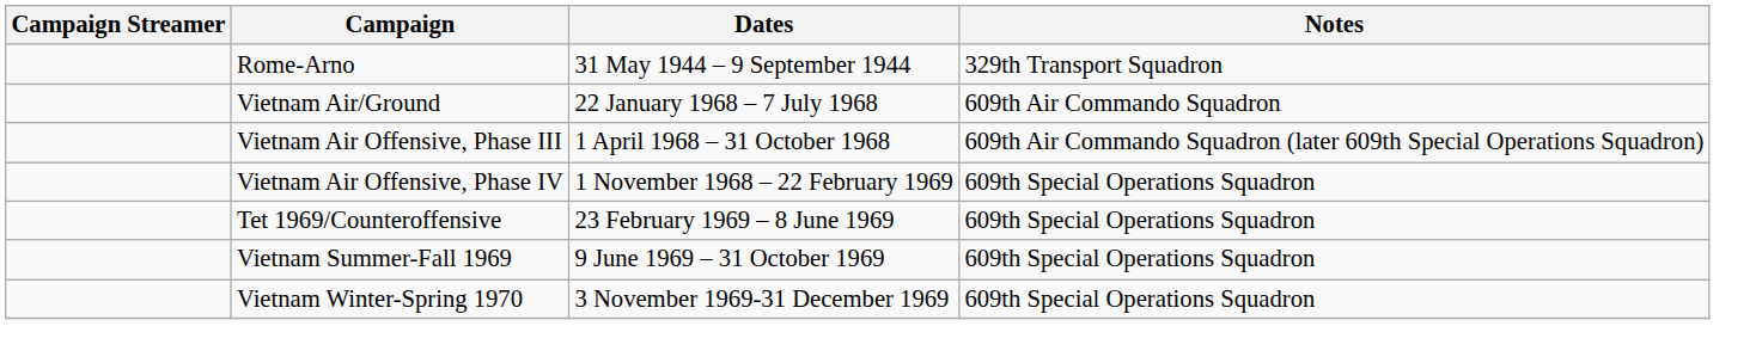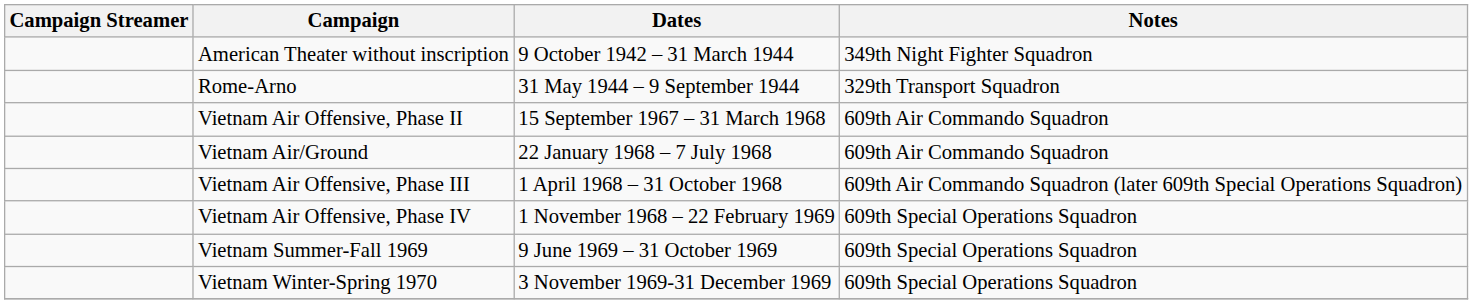+ row: American Theater without inscription | 9 October 1942 – 31 March 1944 | 349th Night Fighter Squadron
+ row: Vietnam Air Offensive, Phase II | 15 September 1967 – 31 March 1968 | 609th Air Commando Squadron
- row: Tet 1969/Counteroffensive | 23 February 1969 – 8 June 1969 | 609th Special Operations Squadron
